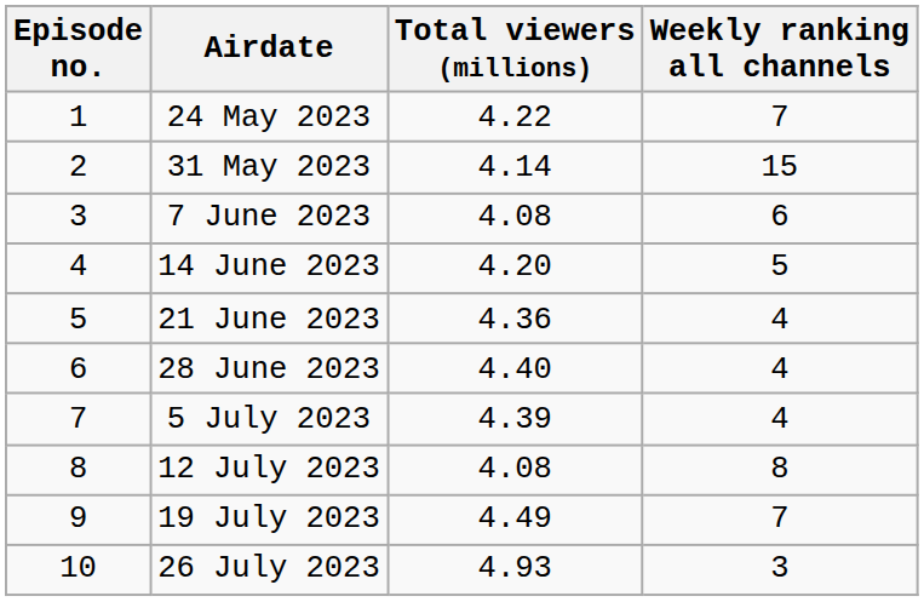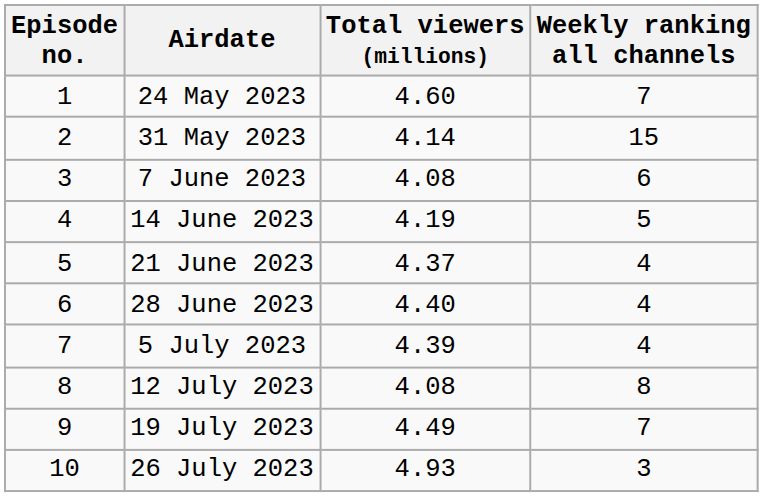24 May 2023 | Total viewers (millions): 4.22 -> 4.60
14 June 2023 | Total viewers (millions): 4.20 -> 4.19
21 June 2023 | Total viewers (millions): 4.36 -> 4.37
